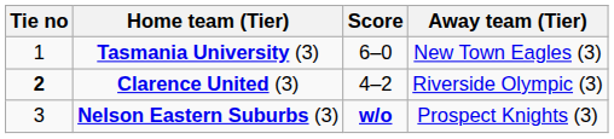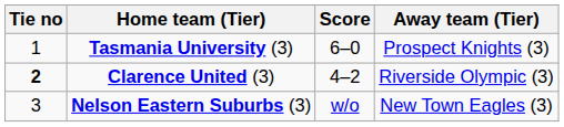Tasmania University (3) | Away team (Tier): New Town Eagles (3) -> Prospect Knights (3)
Nelson Eastern Suburbs (3) | Score: bold -> normal
Nelson Eastern Suburbs (3) | Away team (Tier): Prospect Knights (3) -> New Town Eagles (3)
